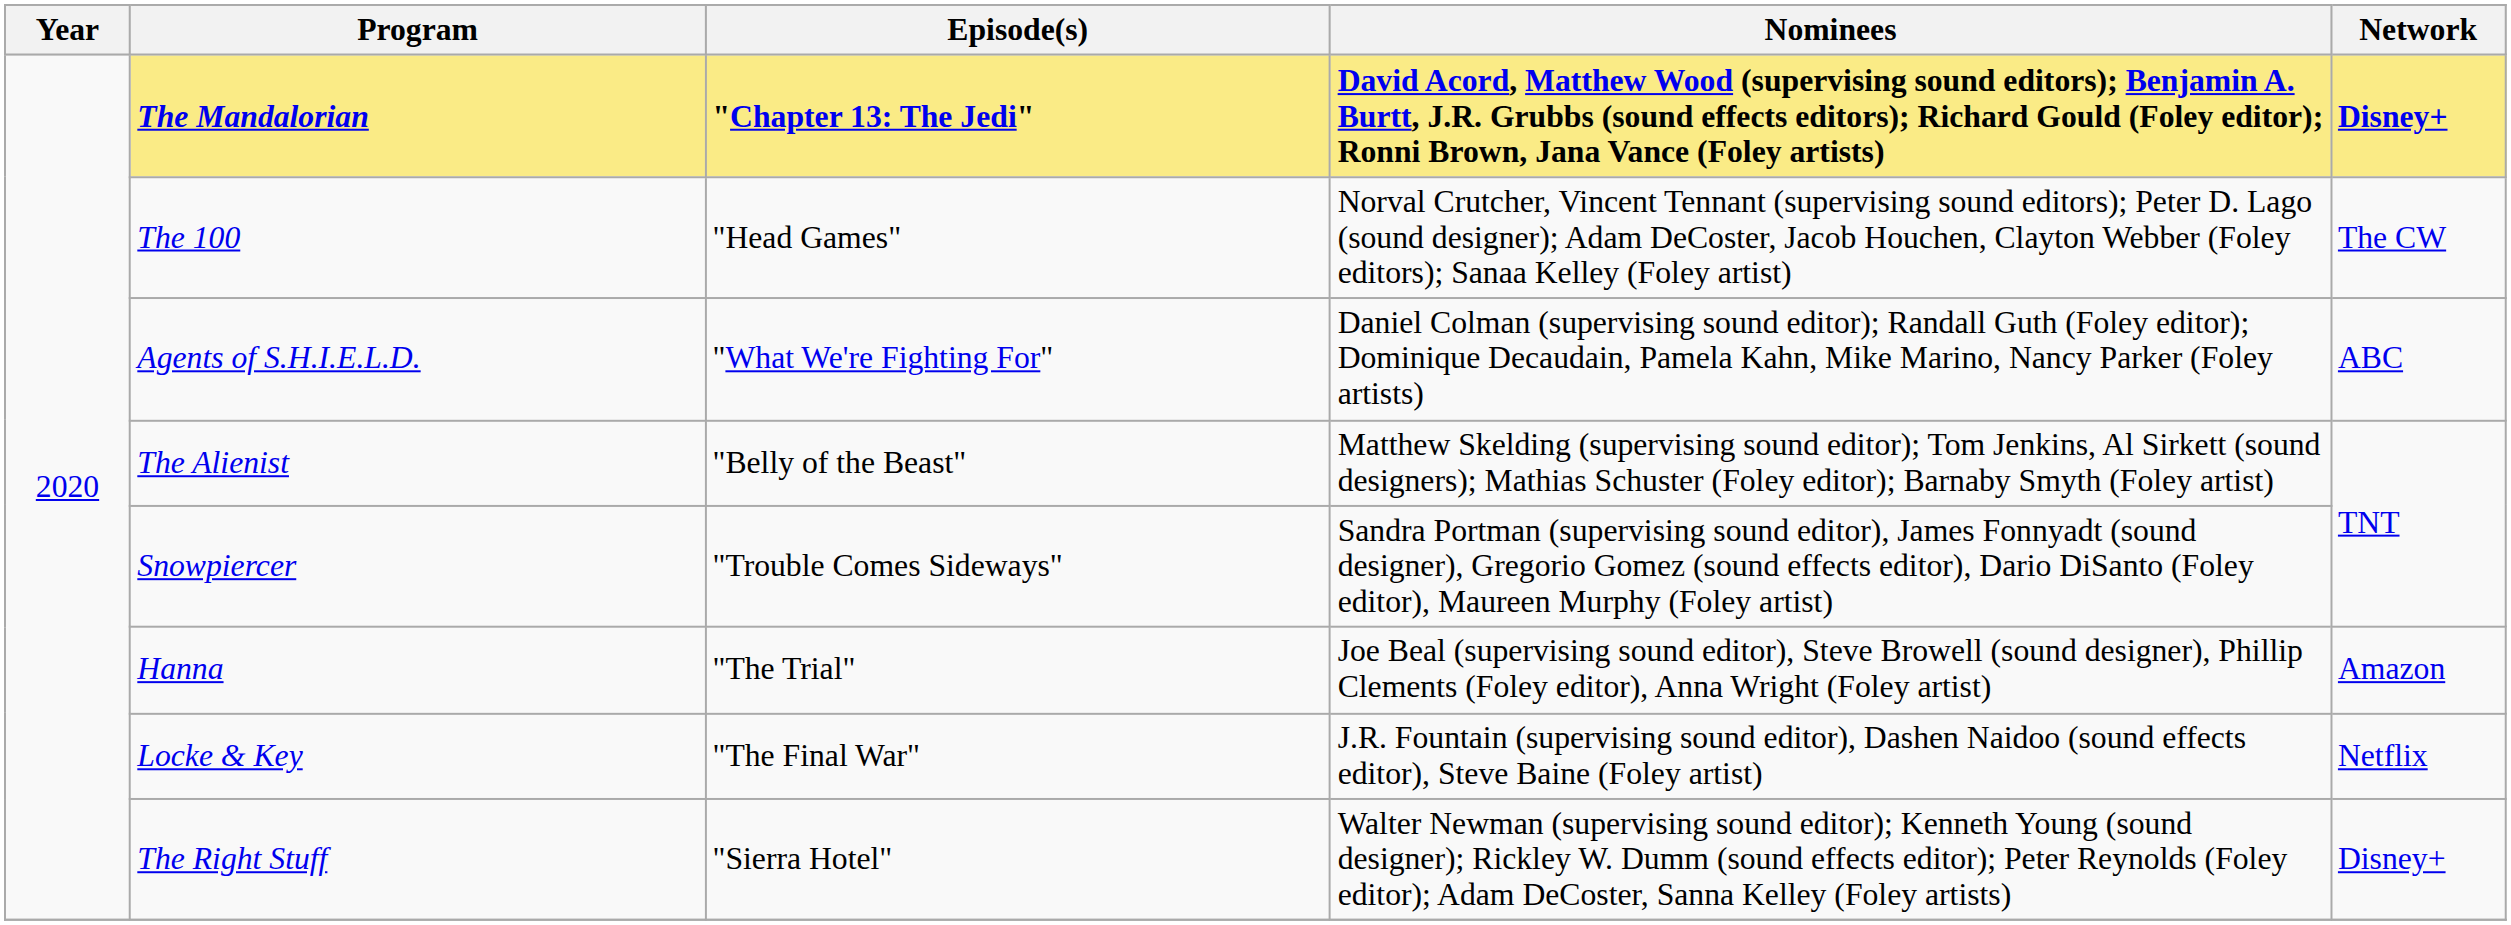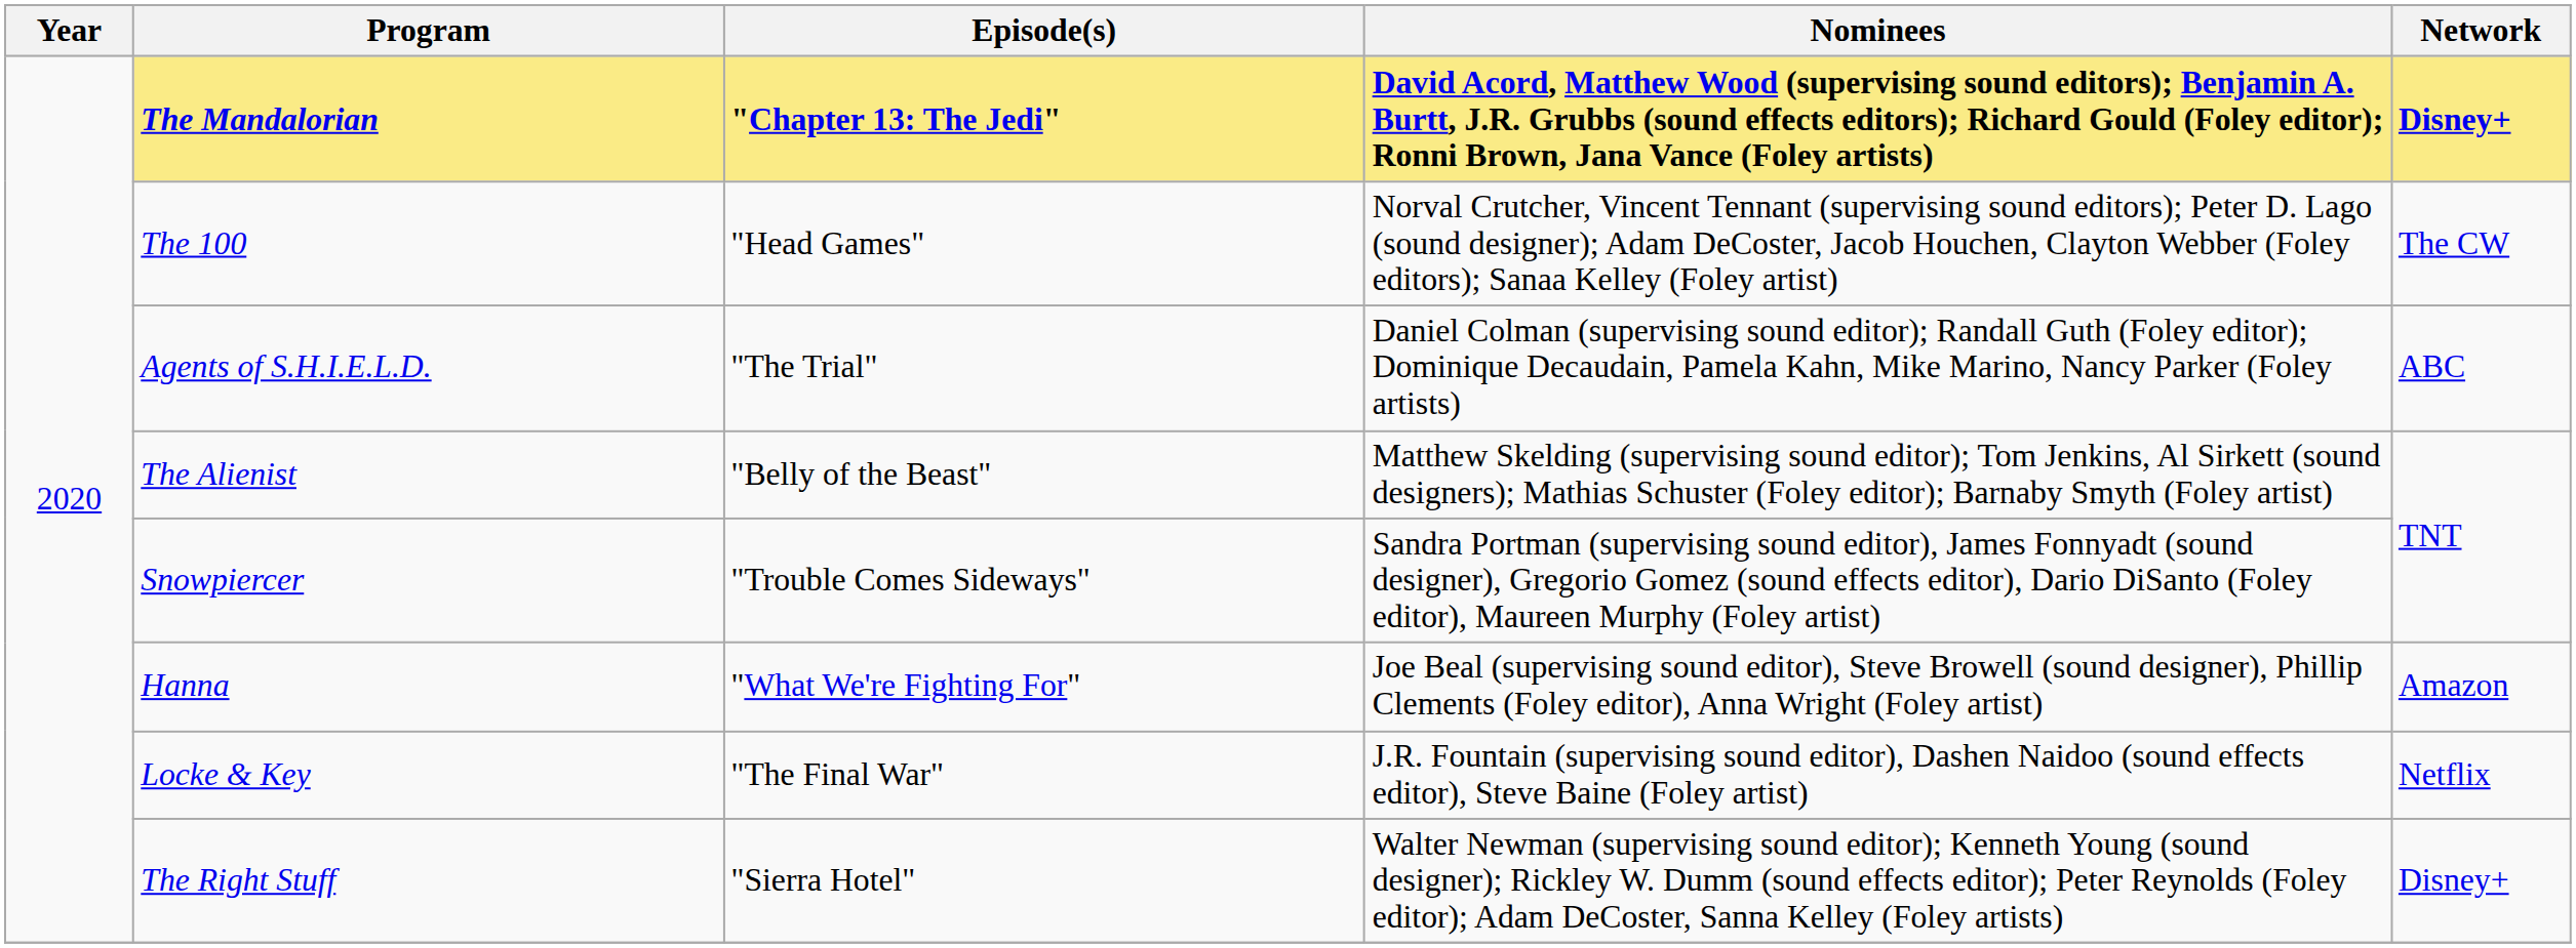Agents of S.H.I.E.L.D. | Episode(s): "What We're Fighting For" -> "The Trial"
Hanna | Episode(s): "The Trial" -> "What We're Fighting For"
